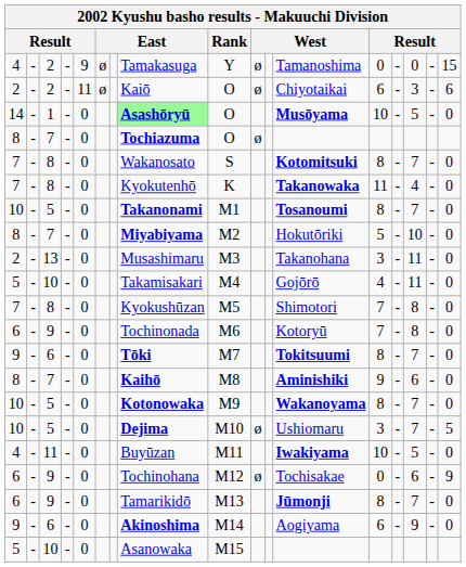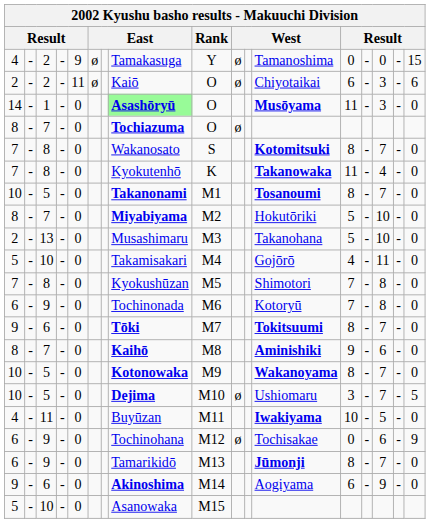1 | column 13: 10 -> 11
1 | column 15: 5 -> 3
13 | column 13: 3 -> 5
13 | column 15: 11 -> 10
